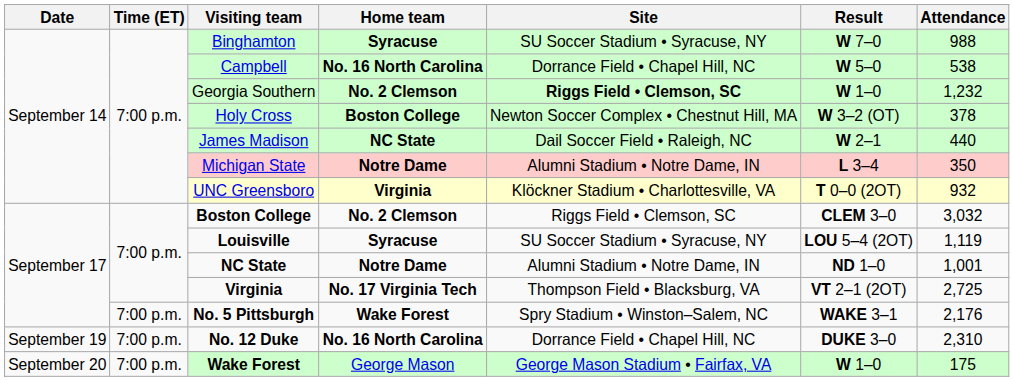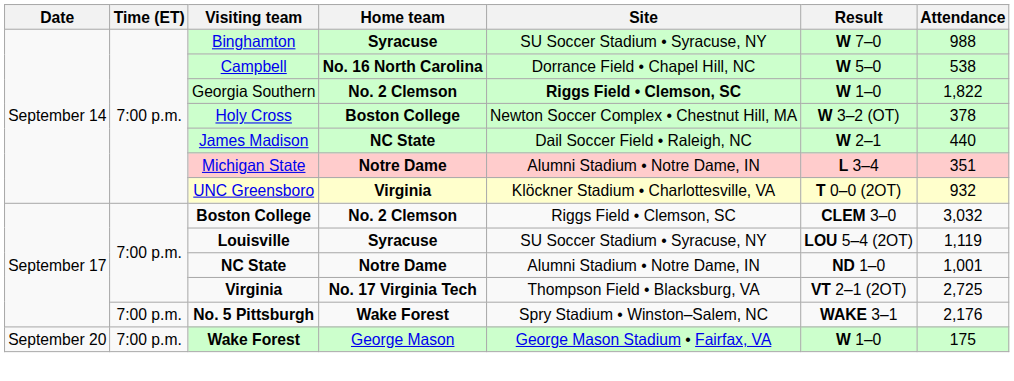Georgia Southern | Attendance: 1,232 -> 1,822
Michigan State | Attendance: 350 -> 351
- row: September 19 | 7:00 p.m. | No. 12 Duke | No. 16 North Carolina | Dorrance Field • Chapel Hill, NC | DUKE 3–0 | 2,310
